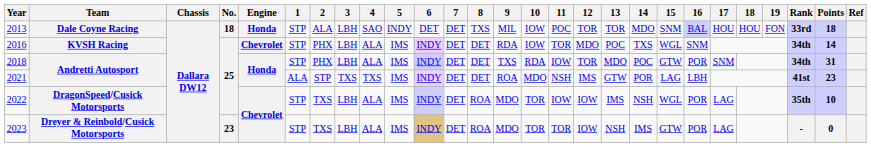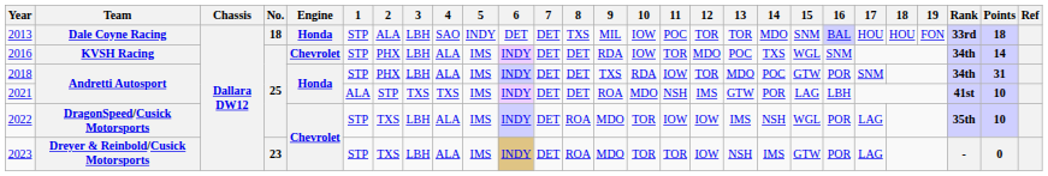2021 | Points: 23 -> 10
